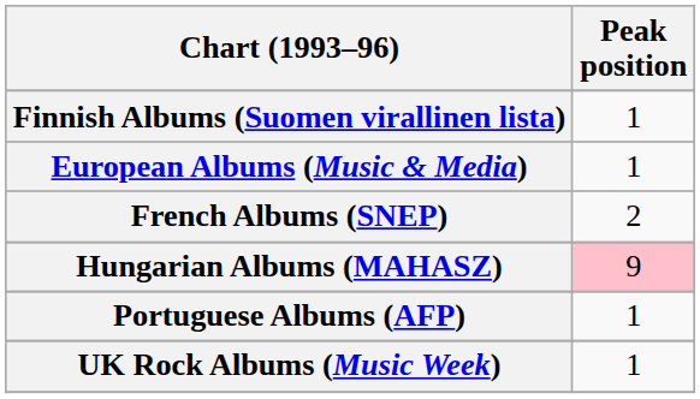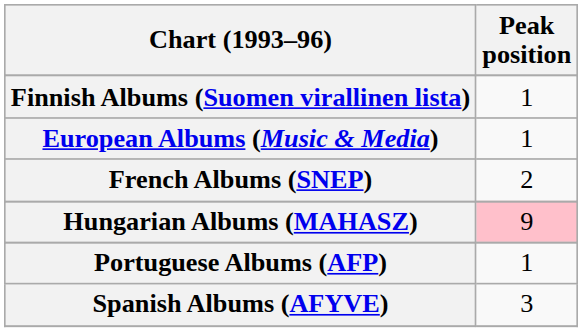+ row: Spanish Albums (AFYVE) | 3
- row: UK Rock Albums (Music Week) | 1
